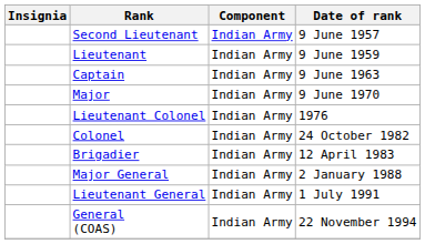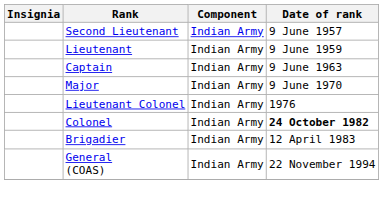Colonel | Date of rank: normal -> bold
- row: Major General | Indian Army | 2 January 1988
- row: Lieutenant General | Indian Army | 1 July 1991
